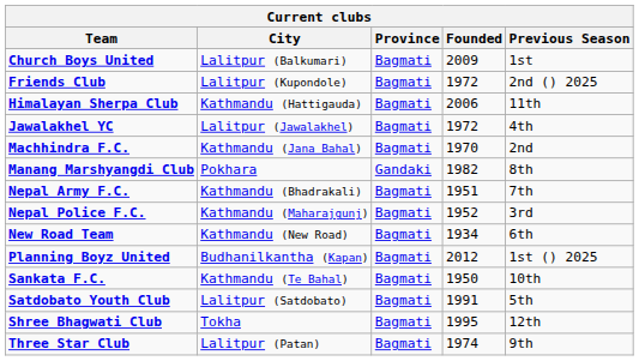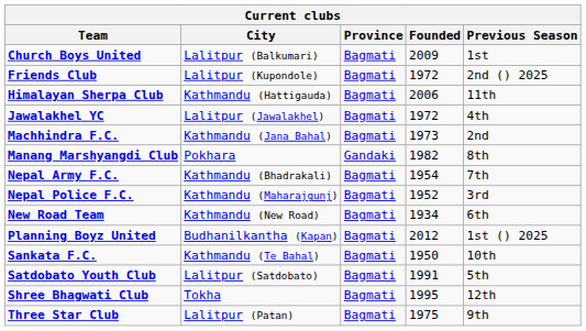Machhindra F.C. | Founded: 1970 -> 1973
Nepal Army F.C. | Founded: 1951 -> 1954
Three Star Club | Founded: 1974 -> 1975
